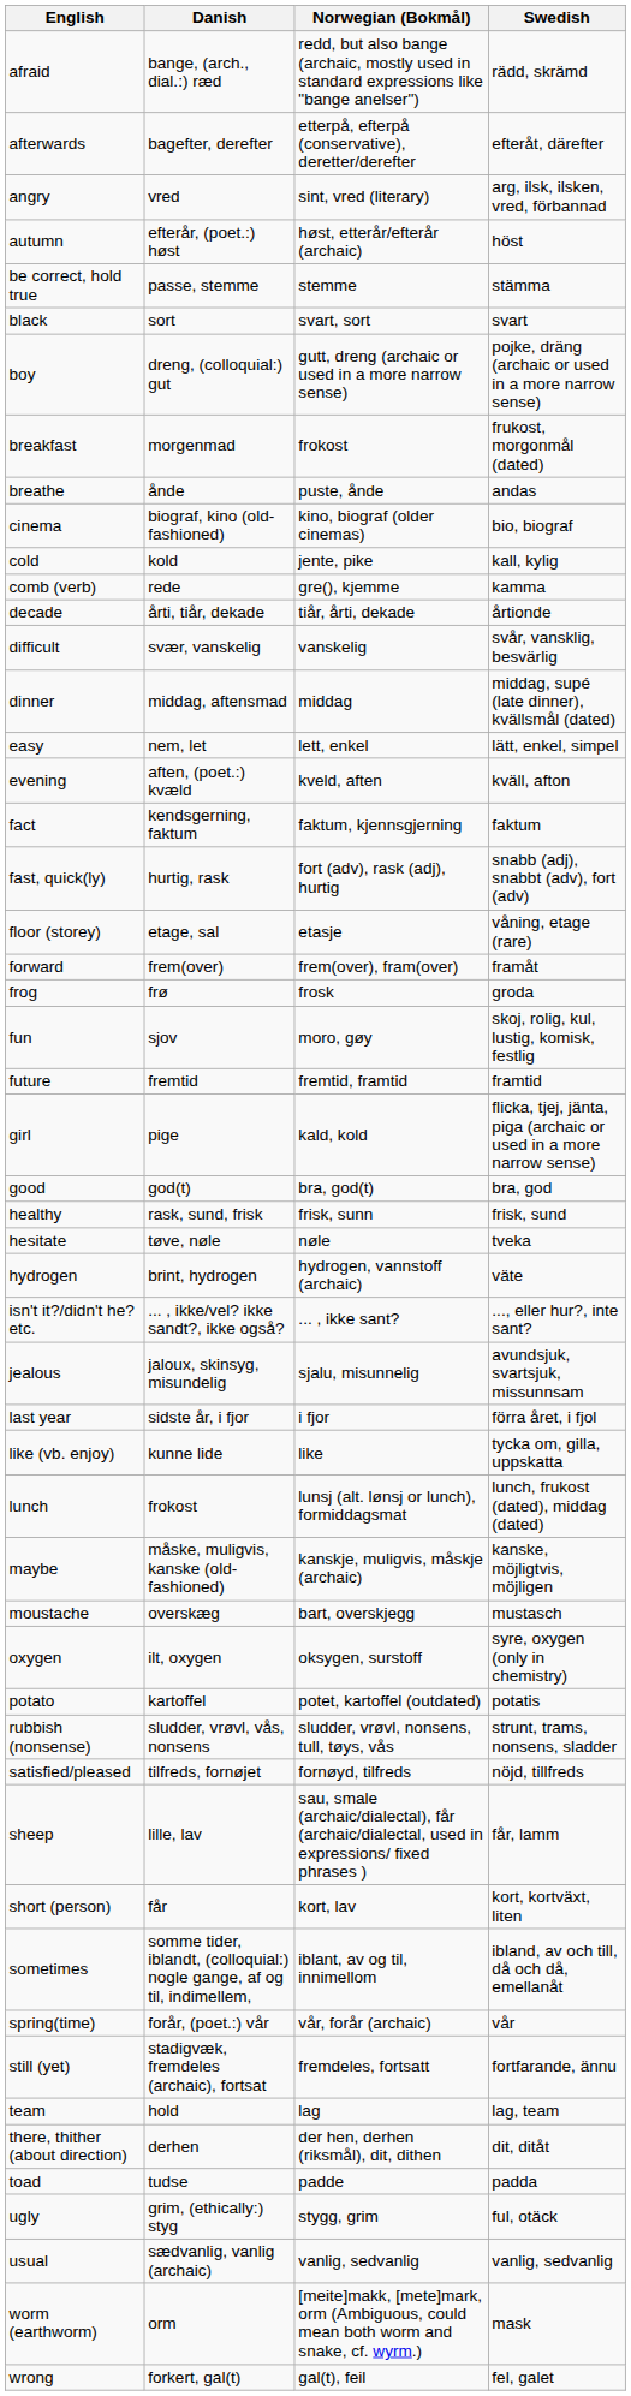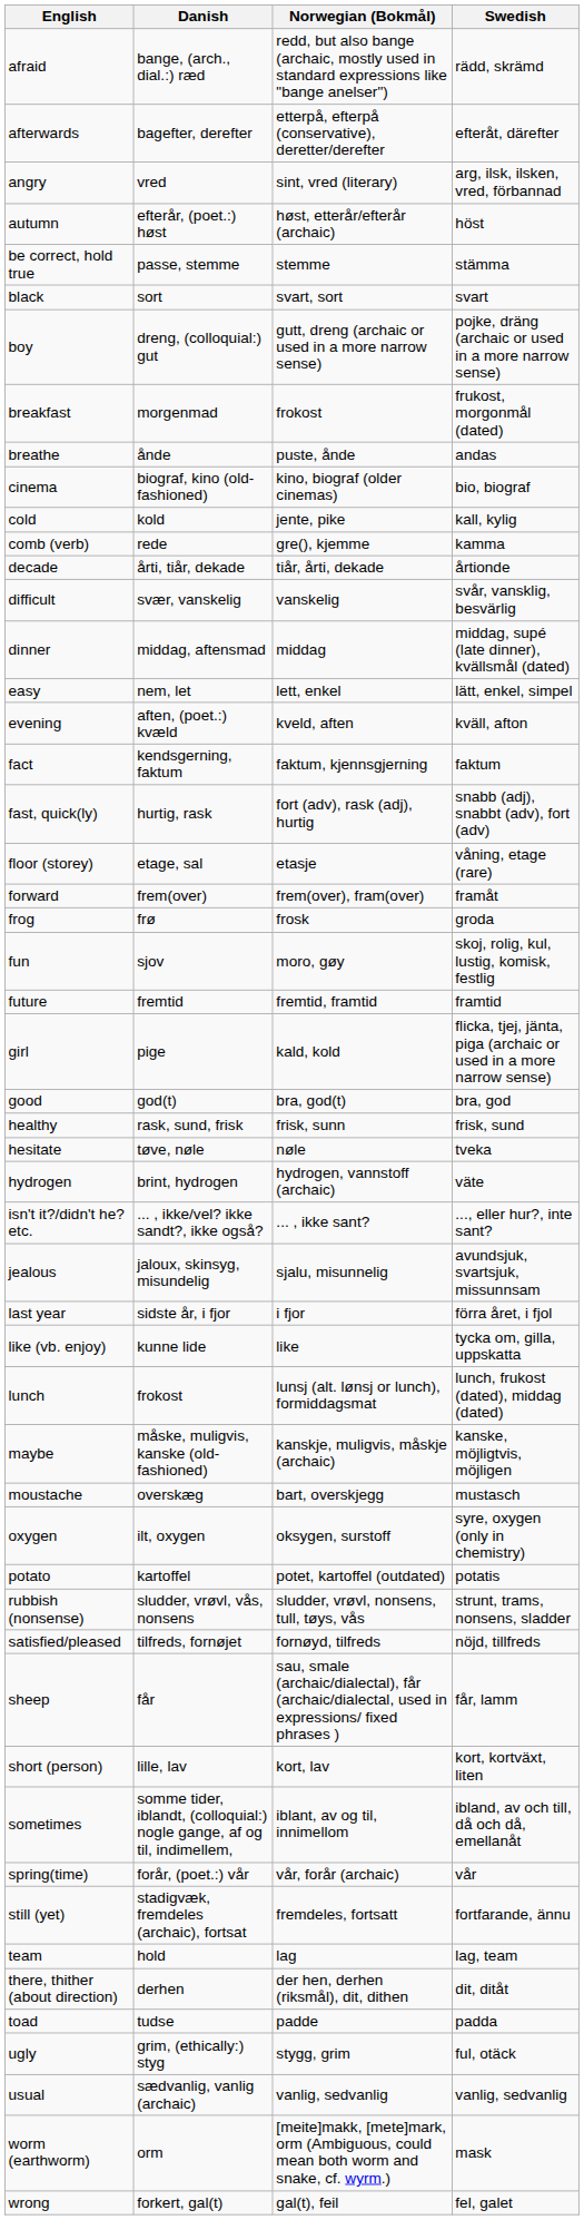sheep | Danish: lille, lav -> får
short (person) | Danish: får -> lille, lav
